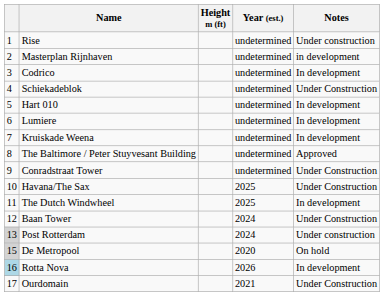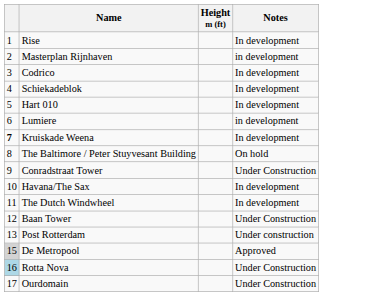- column: Year (est.) | undetermined | undetermined | undetermined | undetermined | undetermined | undetermined | undetermined | undetermined | undetermined | 2025 | 2025 | 2024 | 2024 | 2020 | 2026 | 2021
Rise | Notes: Under construction -> In development
Schiekadeblok | Notes: Under Construction -> In development
Lumiere | Notes: In development -> in development
Kruiskade Weena | column 1: normal -> bold
The Baltimore / Peter Stuyvesant Building | Notes: Approved -> On hold
Havana/The Sax | Notes: Under Construction -> In development
Post Rotterdam | column 1: lightgrey background -> no background
De Metropool | Notes: On hold -> Approved
Rotta Nova | Notes: In development -> Under Construction
